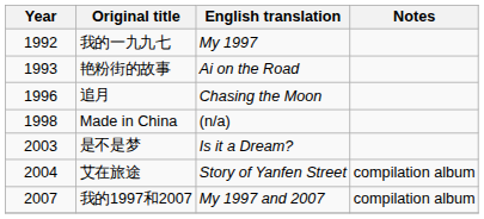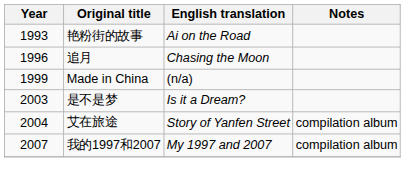- row: 1992 | 我的一九九七 | My 1997
Made in China | Year: 1998 -> 1999
